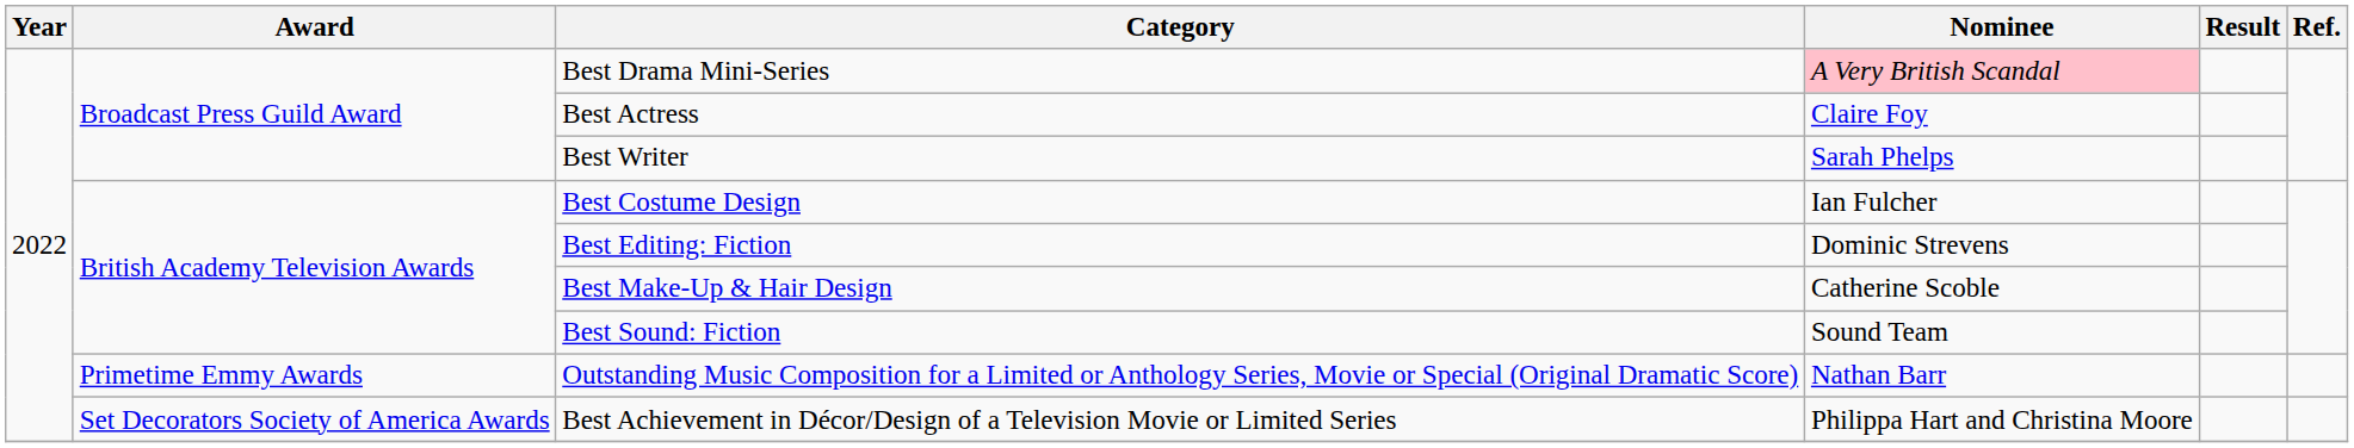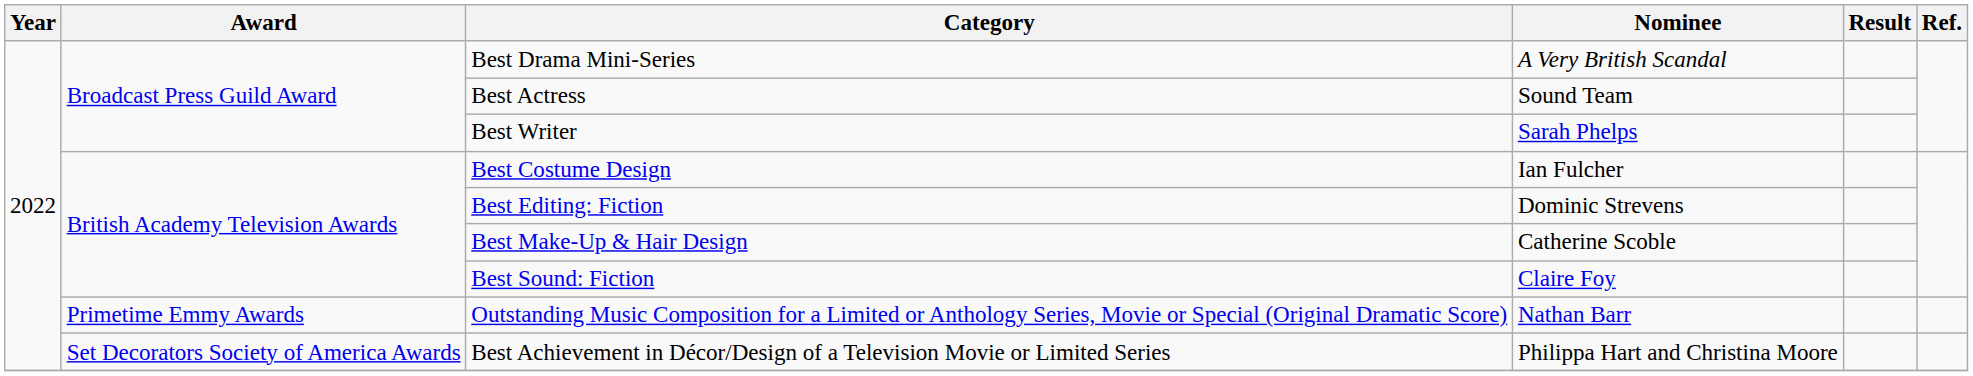Best Drama Mini-Series | Nominee: pink background -> no background
Best Actress | Nominee: Claire Foy -> Sound Team
Best Sound: Fiction | Nominee: Sound Team -> Claire Foy
